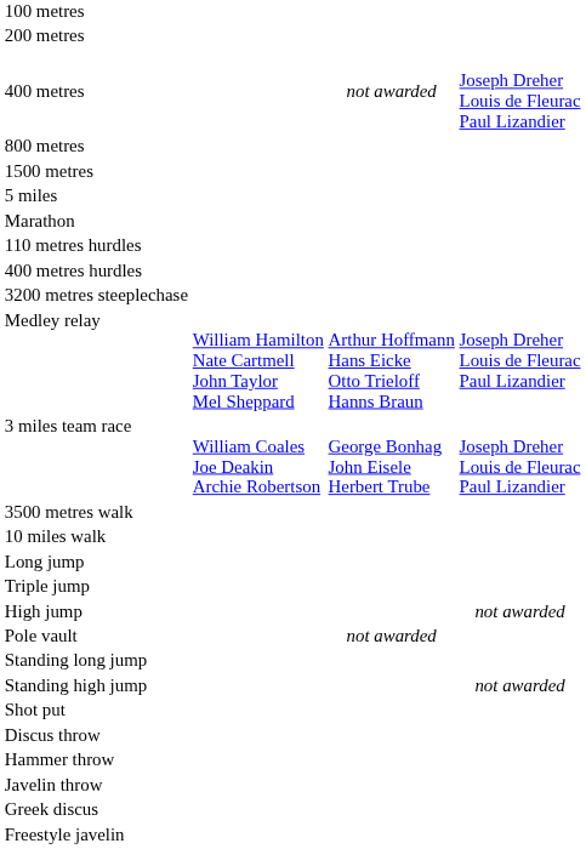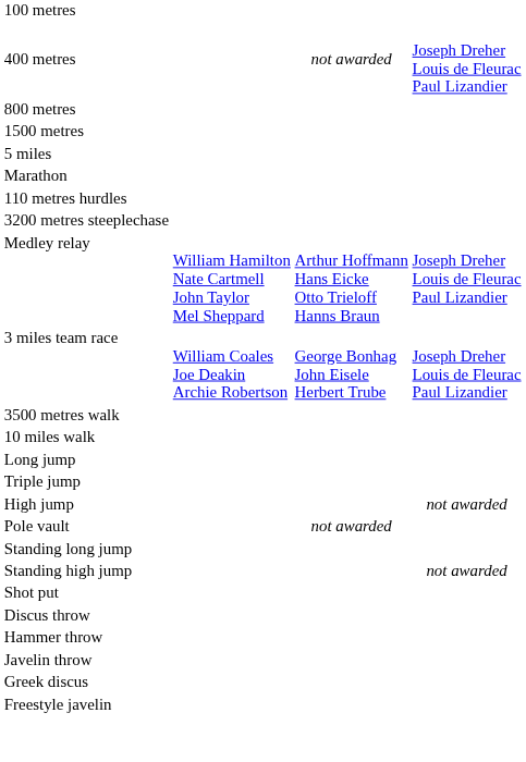- row: 200 metres
- row: 400 metres hurdles
